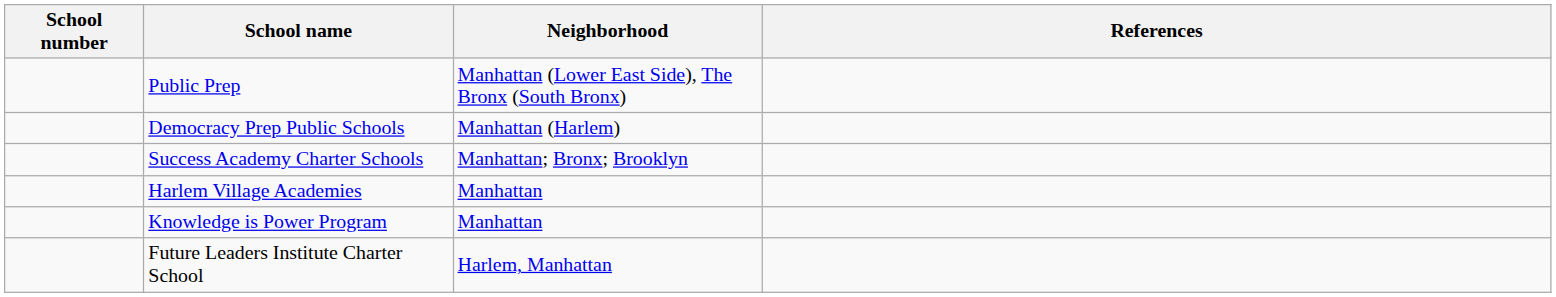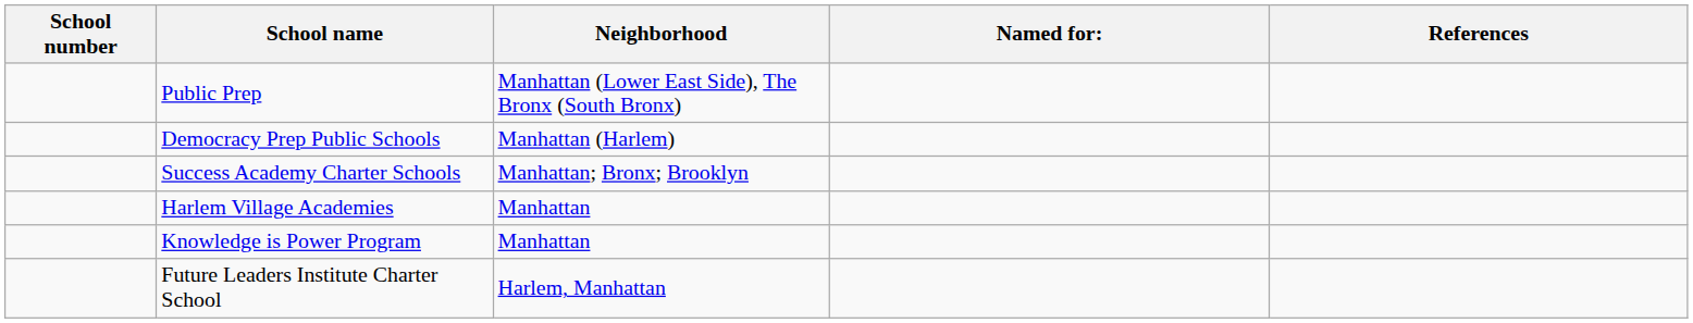+ column: Named for:
